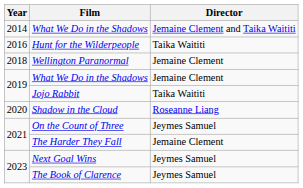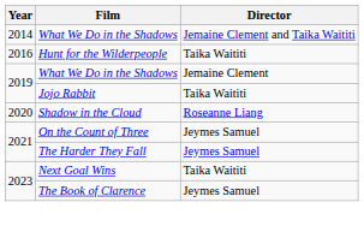- row: 2018 | Wellington Paranormal | Jemaine Clement
The Harder They Fall | Director: Jemaine Clement -> Jeymes Samuel
Next Goal Wins | Director: Jeymes Samuel -> Taika Waititi
